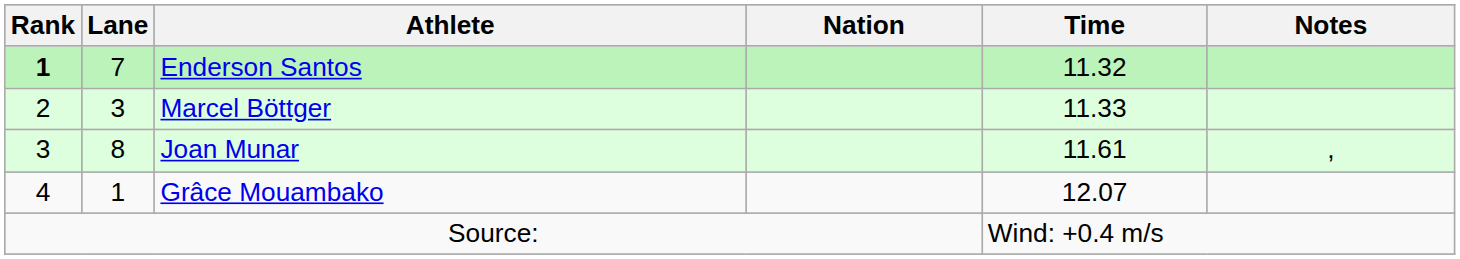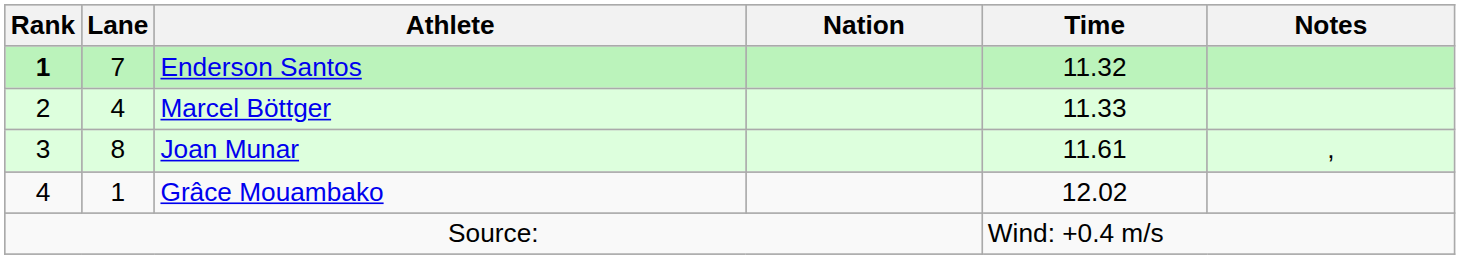Marcel Böttger | Lane: 3 -> 4
Grâce Mouambako | Time: 12.07 -> 12.02
